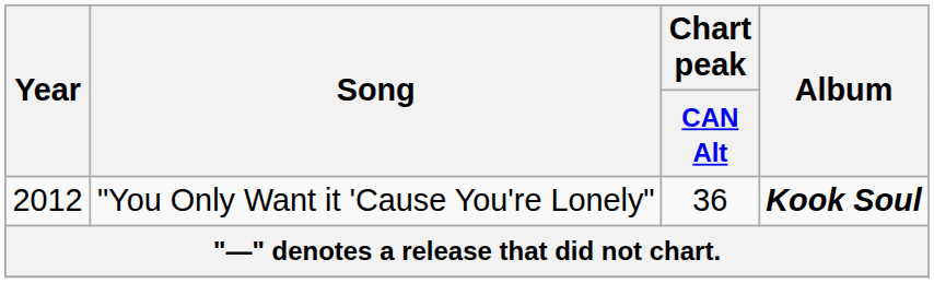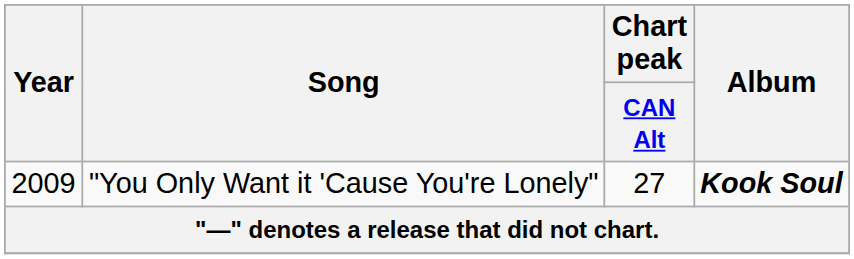"You Only Want it 'Cause You're Lonely" | Year: 2012 -> 2009
"You Only Want it 'Cause You're Lonely" | Chart peak / CAN Alt: 36 -> 27
